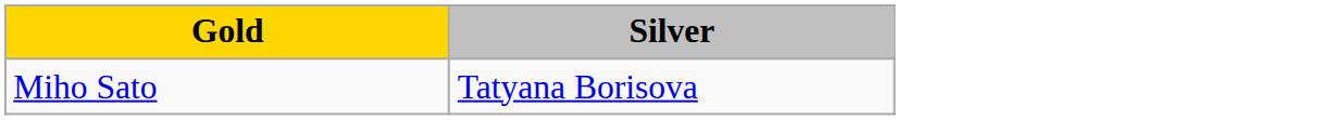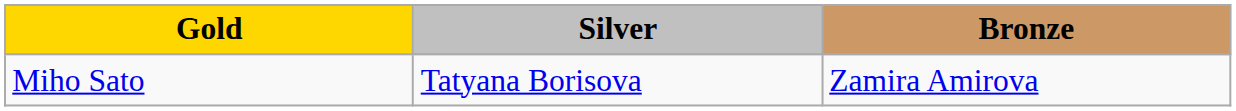+ column: Bronze | Zamira Amirova
